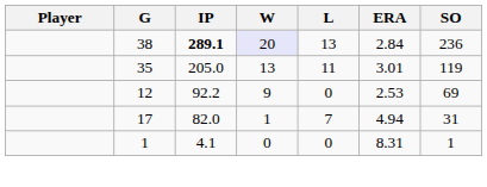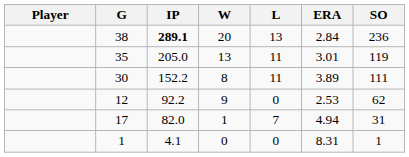38 | W: lavender background -> no background
+ row: 30 | 152.2 | 8 | 11 | 3.89 | 111
12 | SO: 69 -> 62
